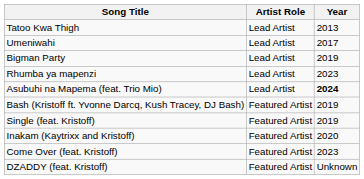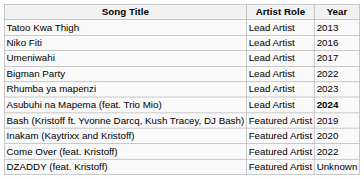+ row: Niko Fiti | Lead Artist | 2016
Bigman Party | Year: 2019 -> 2022
- row: Single (feat. Kristoff) | Featured Artist | 2019
Come Over (feat. Kristoff) | Year: 2023 -> 2022
